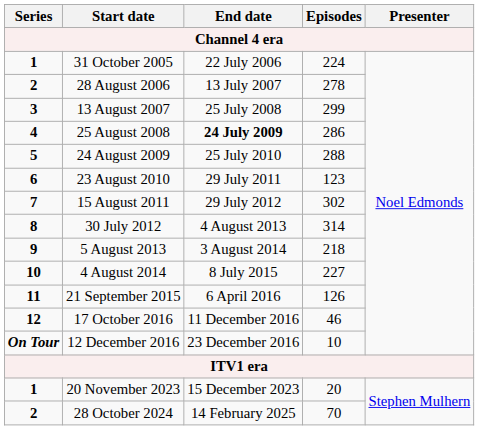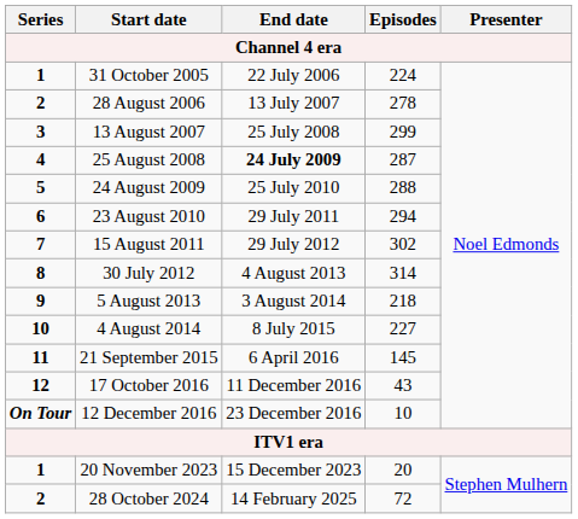25 August 2008 | Episodes: 286 -> 287
23 August 2010 | Episodes: 123 -> 294
21 September 2015 | Episodes: 126 -> 145
17 October 2016 | Episodes: 46 -> 43
28 October 2024 | Episodes: 70 -> 72
